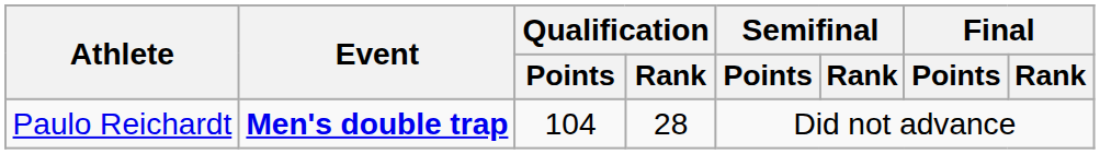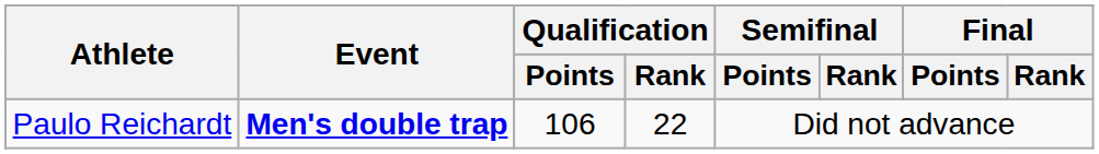Paulo Reichardt | Qualification / Points: 104 -> 106
Paulo Reichardt | Qualification / Rank: 28 -> 22
